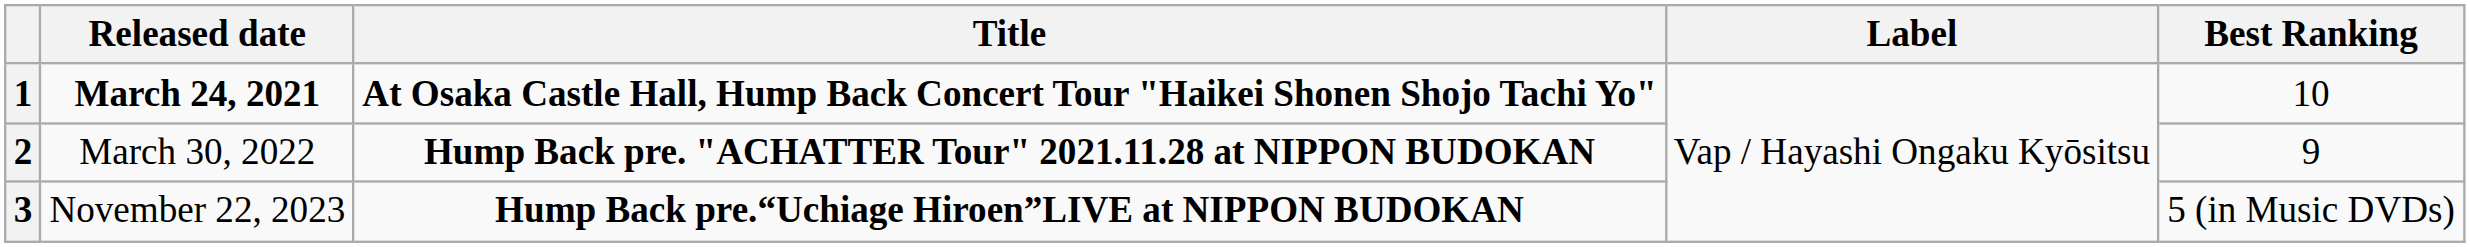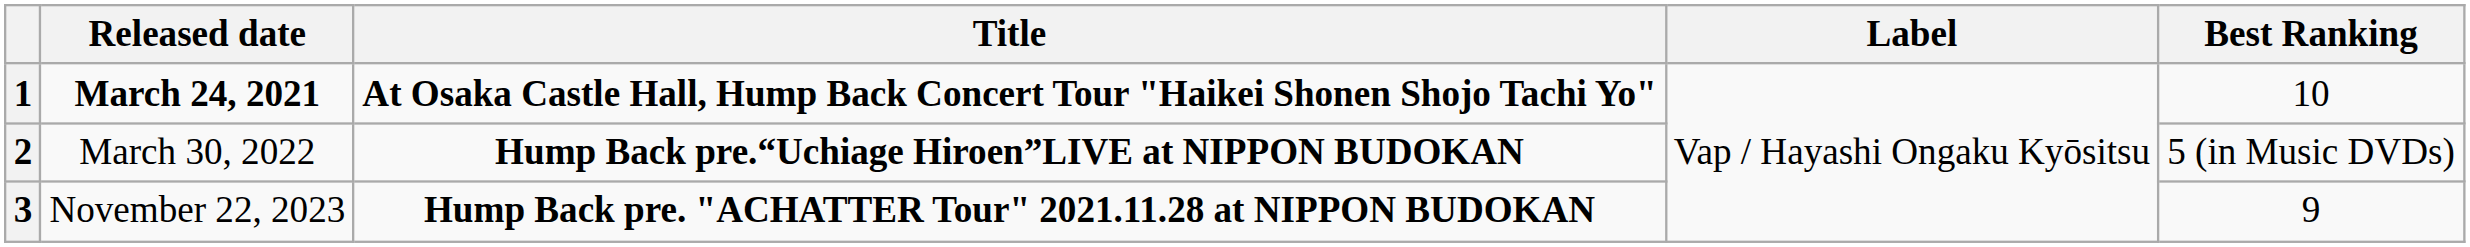2 | Title: Hump Back pre. "ACHATTER Tour" 2021.11.28 at NIPPON BUDOKAN -> Hump Back pre.“Uchiage Hiroen”LIVE at NIPPON BUDOKAN
2 | Best Ranking: 9 -> 5 (in Music DVDs)
3 | Title: Hump Back pre.“Uchiage Hiroen”LIVE at NIPPON BUDOKAN -> Hump Back pre. "ACHATTER Tour" 2021.11.28 at NIPPON BUDOKAN
3 | Best Ranking: 5 (in Music DVDs) -> 9
